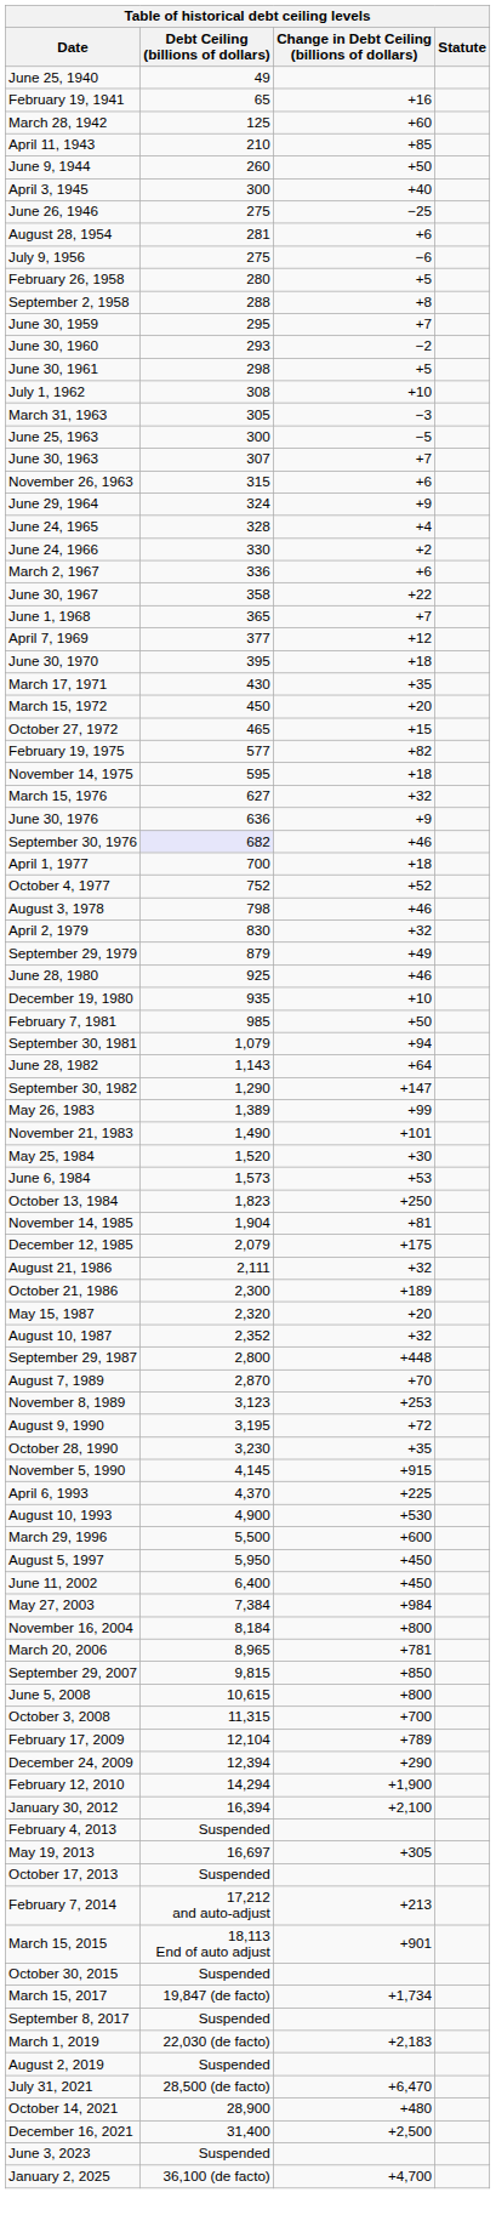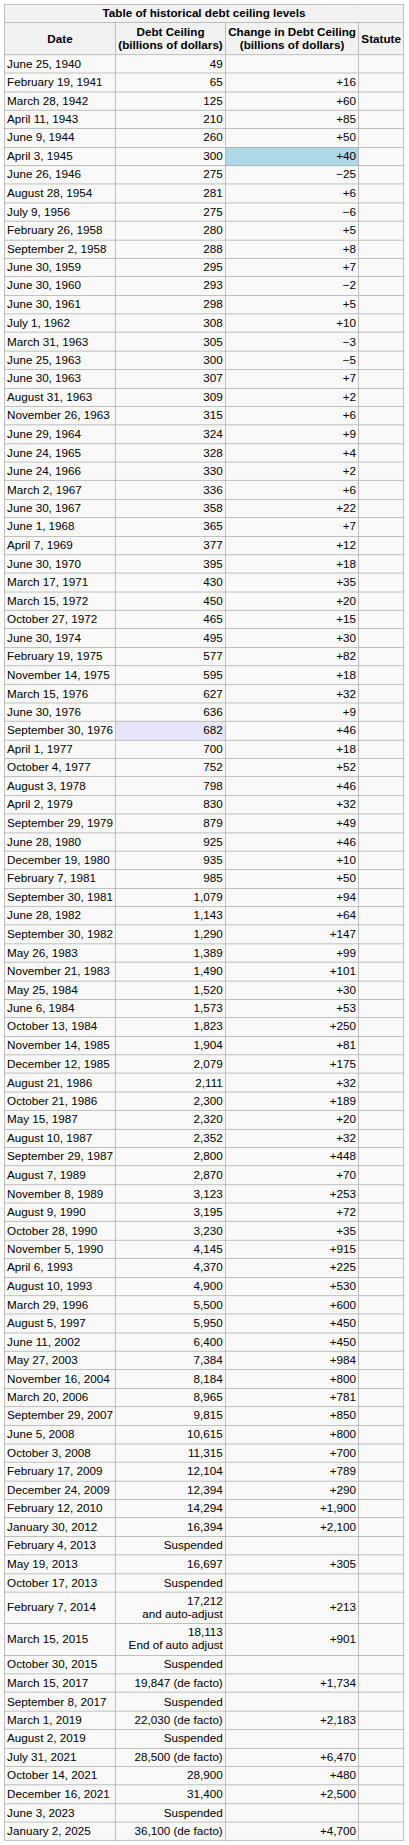April 3, 1945 | Change in Debt Ceiling (billions of dollars): no background -> lightblue background
+ row: August 31, 1963 | 309 | +2
+ row: June 30, 1974 | 495 | +30
